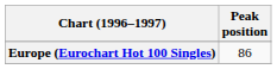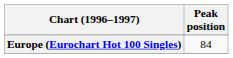Europe (Eurochart Hot 100 Singles) | Peak position: 86 -> 84
